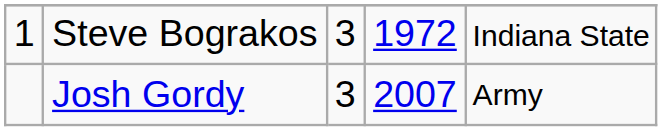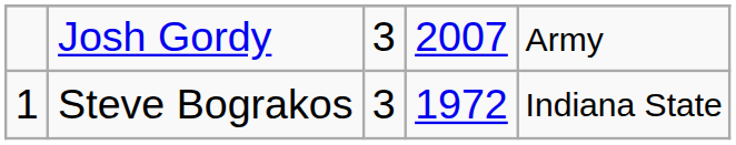rows swapped: Steve Bograkos <-> Josh Gordy
